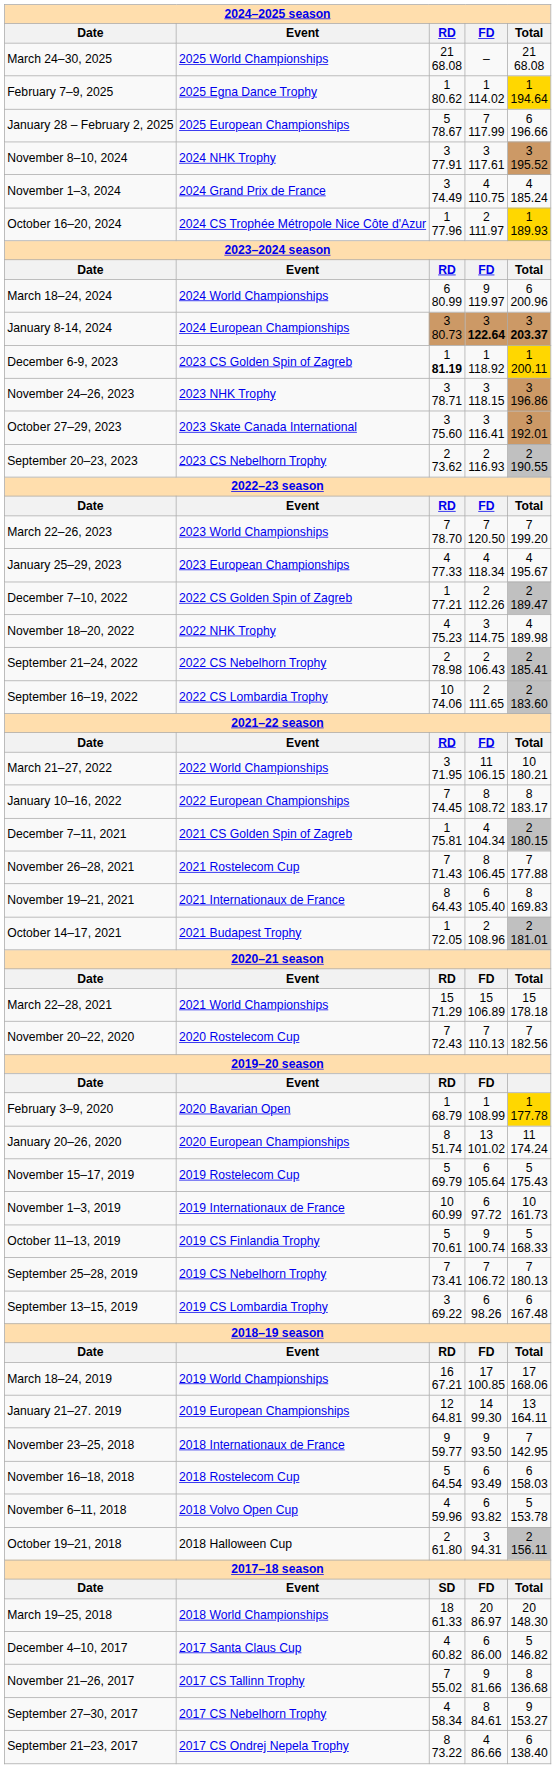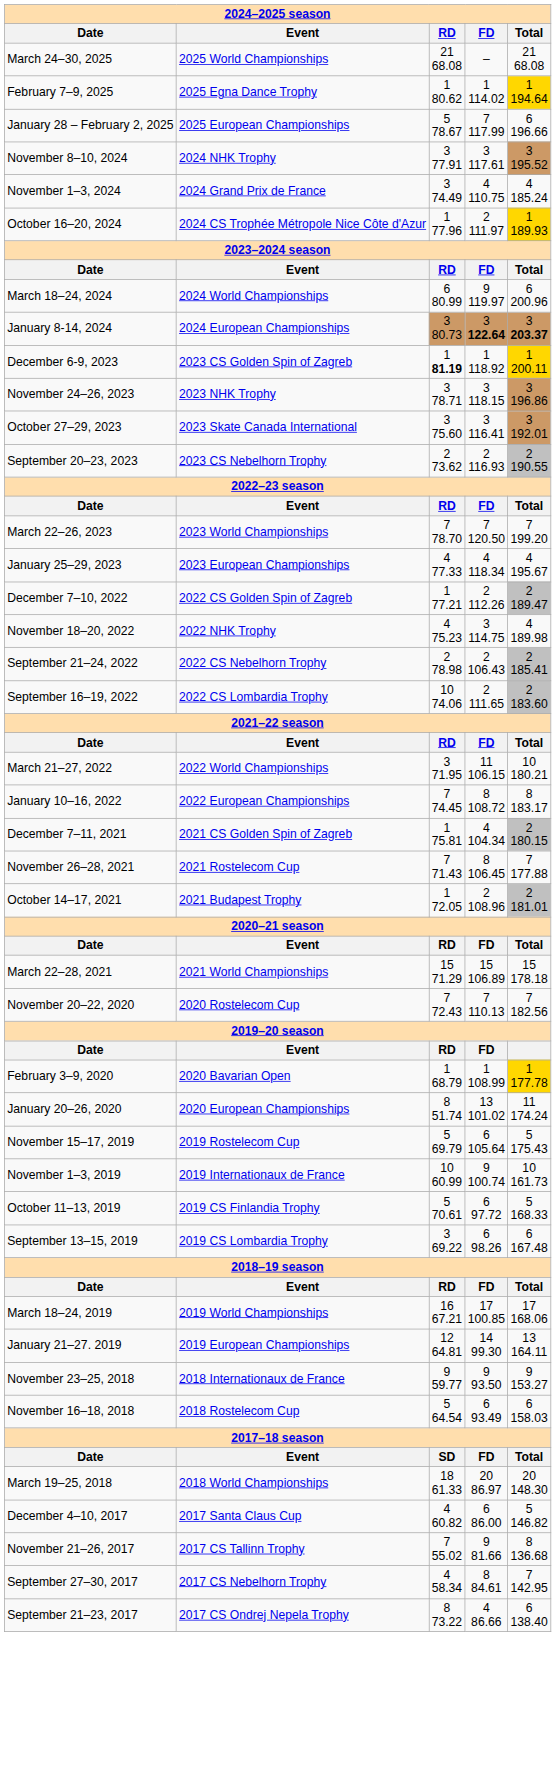- row: November 19–21, 2021 | 2021 Internationaux de France | 8 64.43 | 6 105.40 | 8 169.83
November 1–3, 2019 | FD: 6 97.72 -> 9 100.74
October 11–13, 2019 | FD: 9 100.74 -> 6 97.72
- row: September 25–28, 2019 | 2019 CS Nebelhorn Trophy | 7 73.41 | 7 106.72 | 7 180.13
November 23–25, 2018 | Total: 7 142.95 -> 9 153.27
- row: November 6–11, 2018 | 2018 Volvo Open Cup | 4 59.96 | 6 93.82 | 5 153.78
- row: October 19–21, 2018 | 2018 Halloween Cup | 2 61.80 | 3 94.31 | 2 156.11
September 27–30, 2017 | Total: 9 153.27 -> 7 142.95
